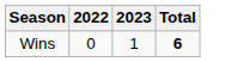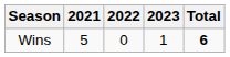+ column: 2021 | 5
